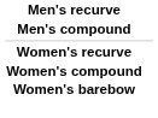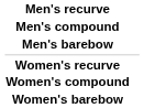+ row: Men's barebow
